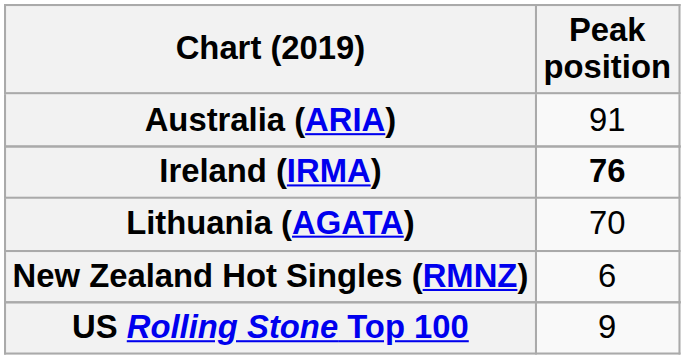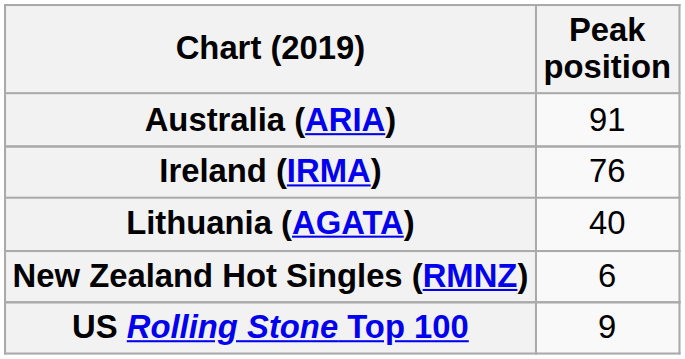Ireland (IRMA) | Peak position: bold -> normal
Lithuania (AGATA) | Peak position: 70 -> 40
